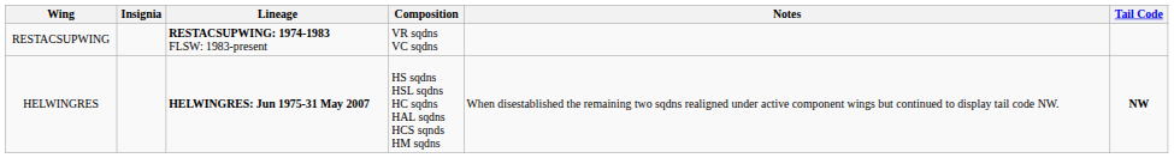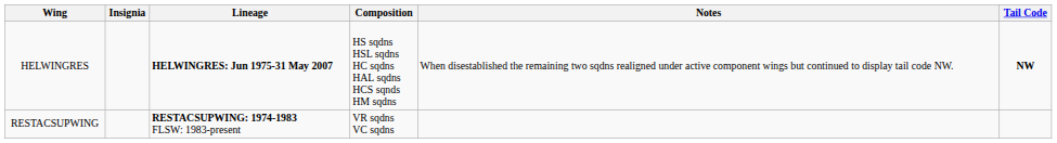rows swapped: RESTACSUPWING <-> HELWINGRES
